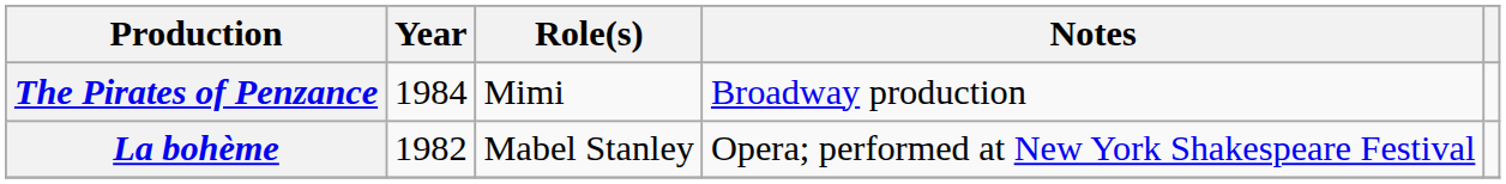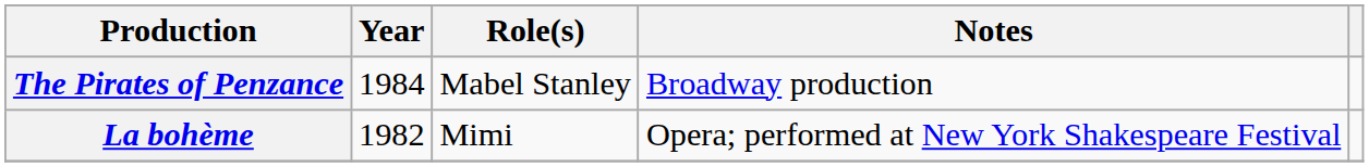The Pirates of Penzance | Role(s): Mimi -> Mabel Stanley
La bohème | Role(s): Mabel Stanley -> Mimi
